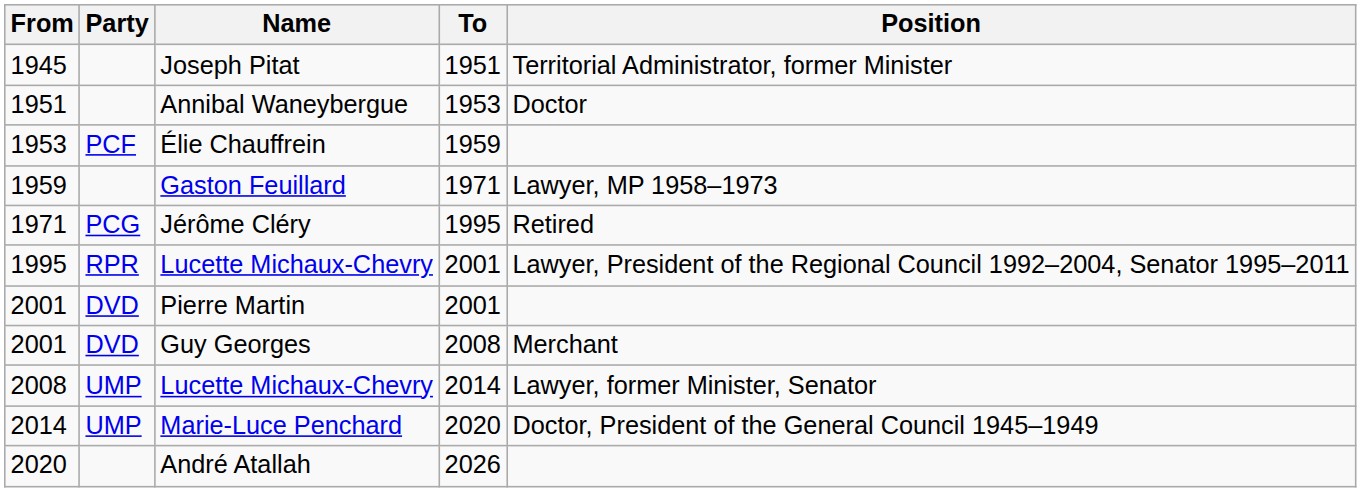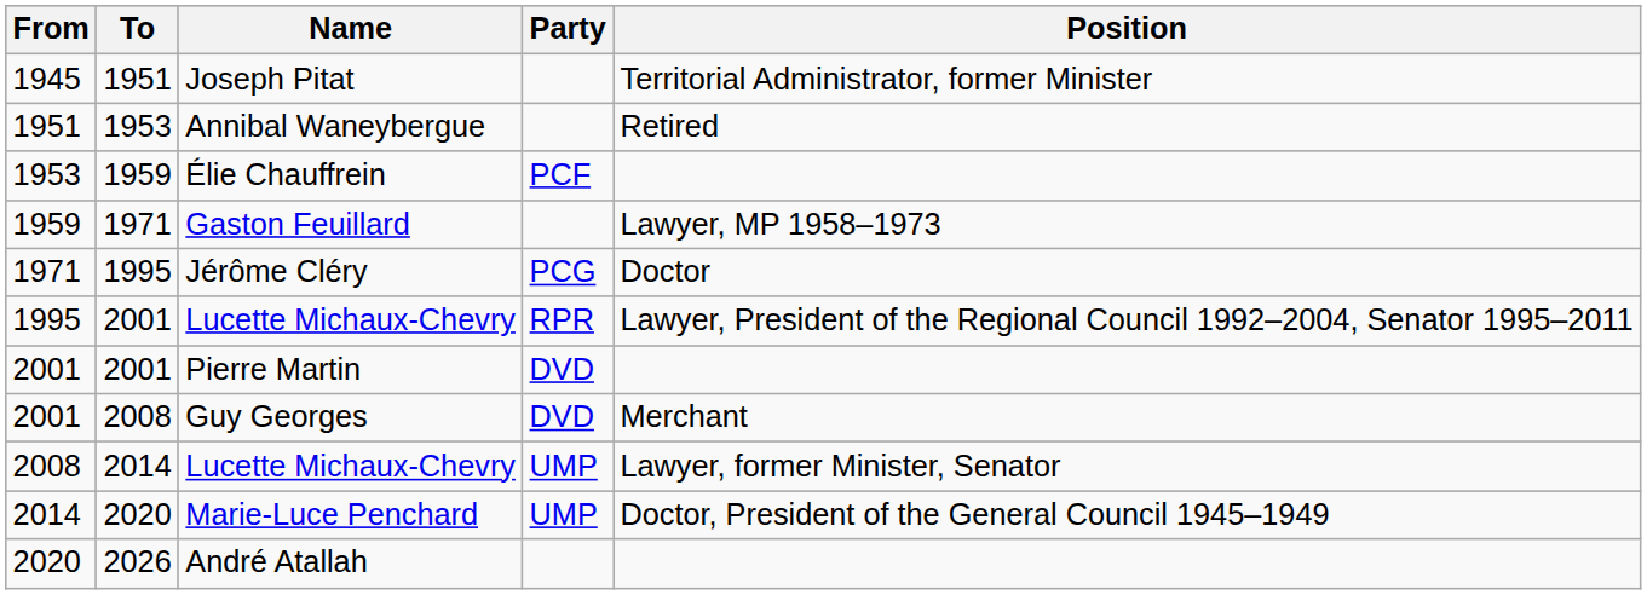columns swapped: To <-> Party
Annibal Waneybergue | Position: Doctor -> Retired
Jérôme Cléry | Position: Retired -> Doctor
